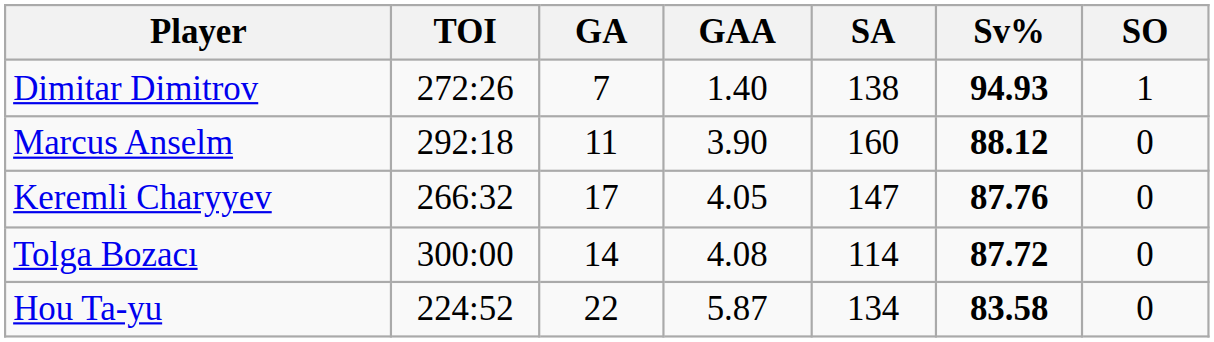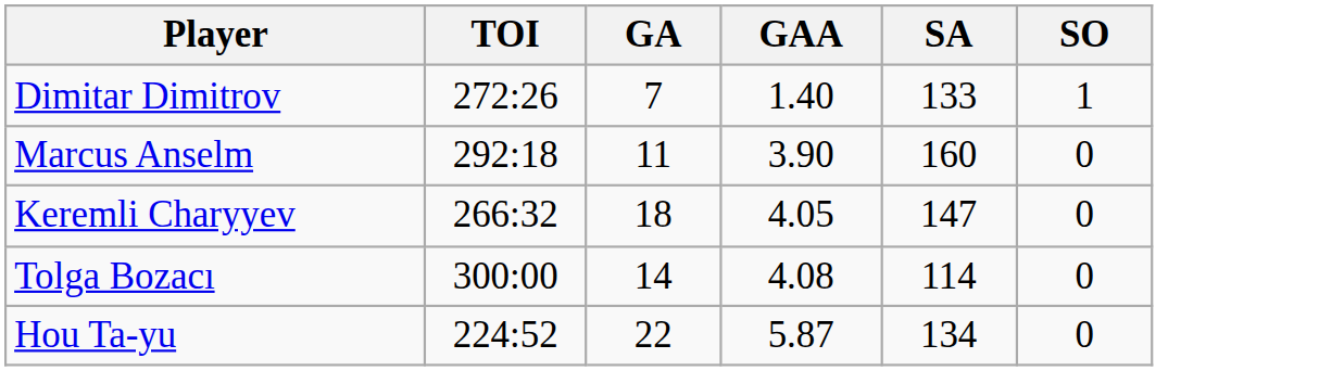- column: Sv% | 94.93 | 88.12 | 87.76 | 87.72 | 83.58
Dimitar Dimitrov | SA: 138 -> 133
Keremli Charyyev | GA: 17 -> 18
